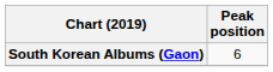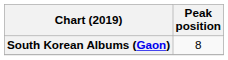South Korean Albums (Gaon) | Peak position: 6 -> 8
